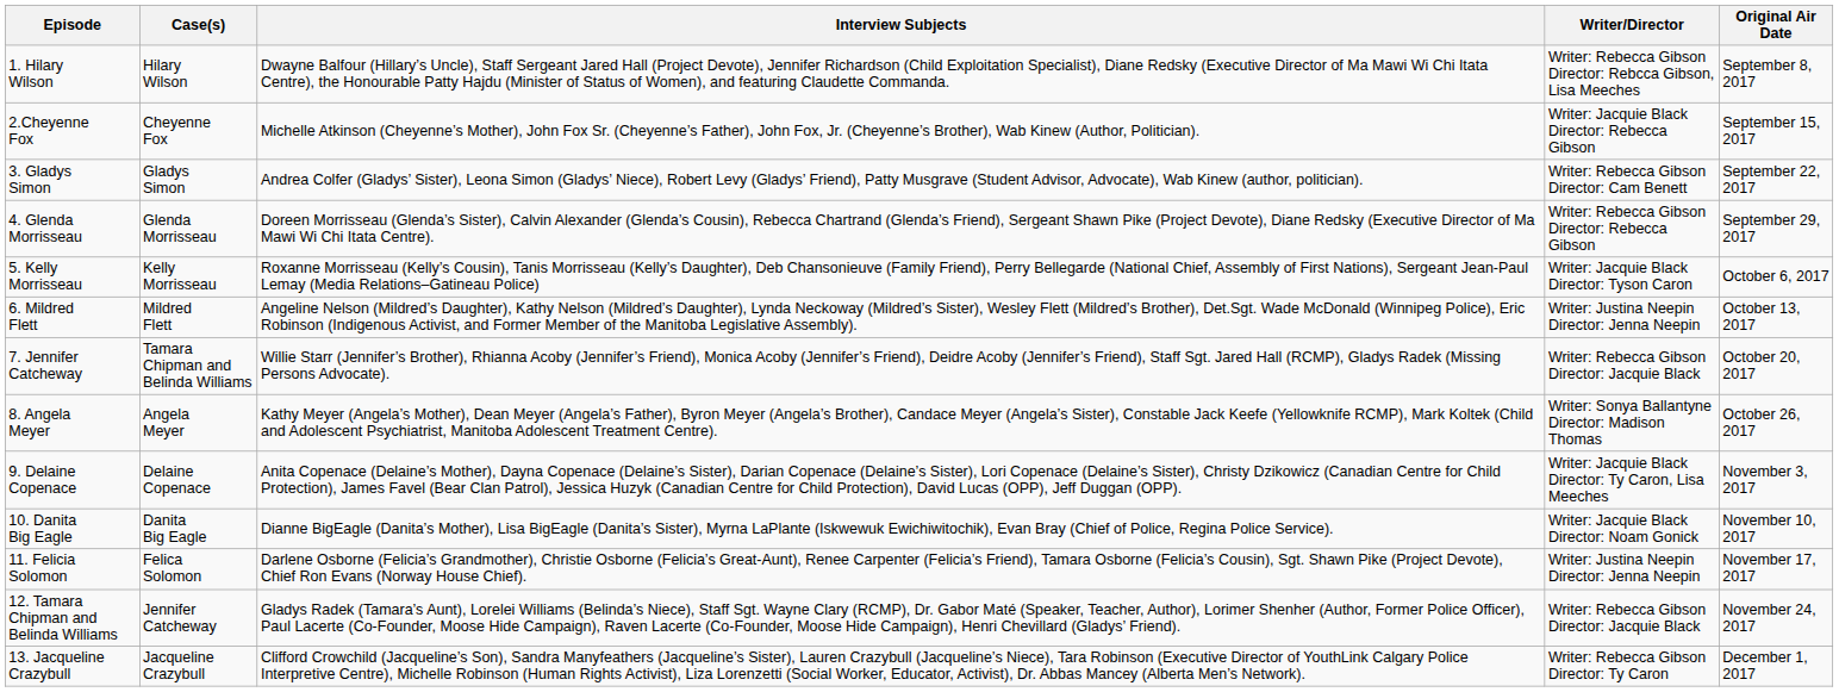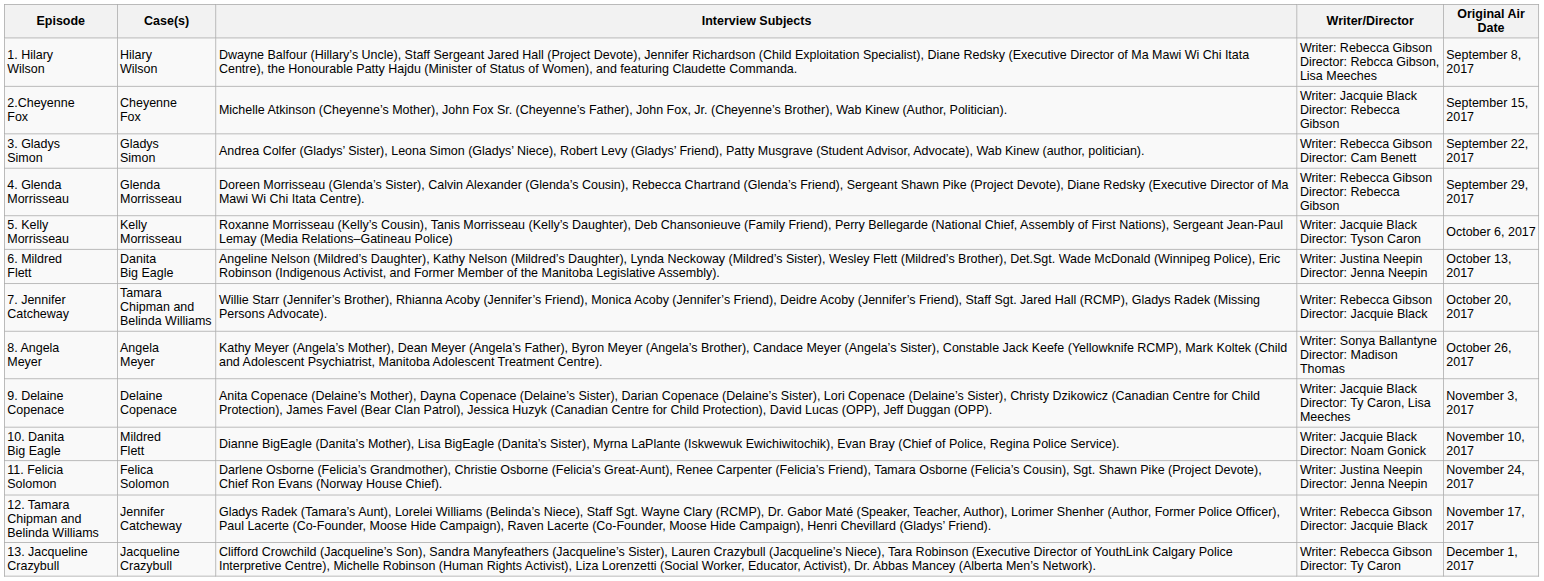6. Mildred Flett | Case(s): Mildred Flett -> Danita Big Eagle
10. Danita Big Eagle | Case(s): Danita Big Eagle -> Mildred Flett
11. Felicia Solomon | Original Air Date: November 17, 2017 -> November 24, 2017
12. Tamara Chipman and Belinda Williams | Original Air Date: November 24, 2017 -> November 17, 2017
